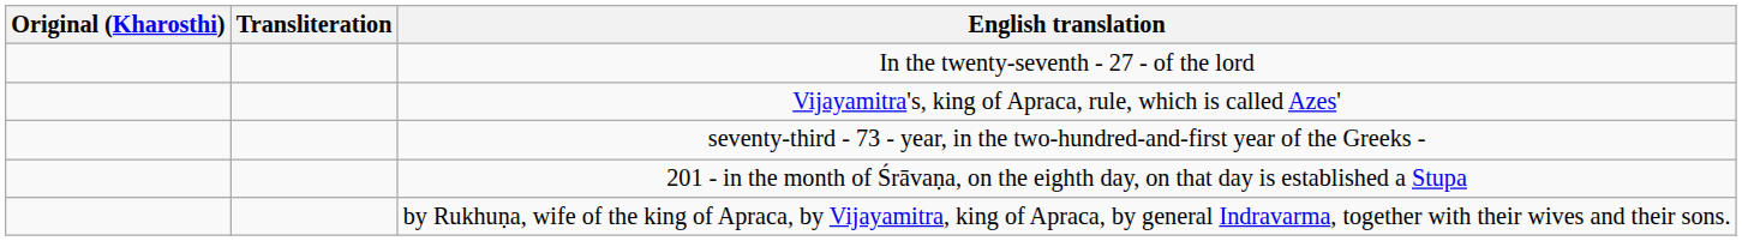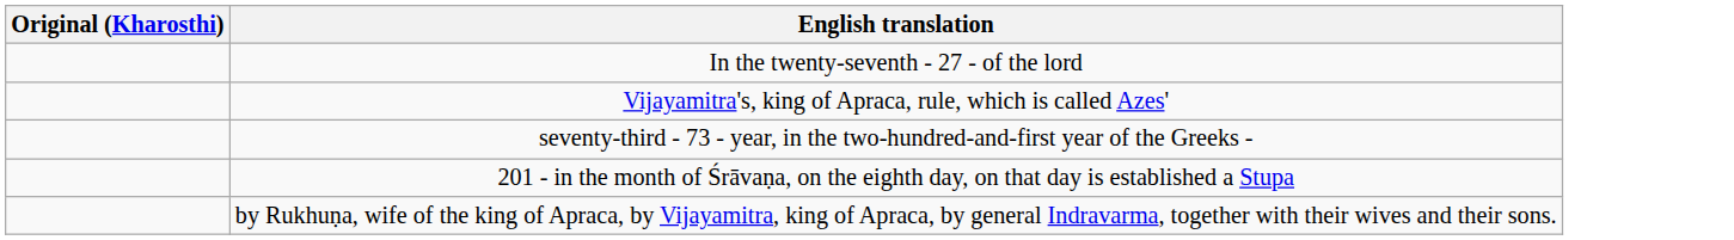- column: Transliteration
